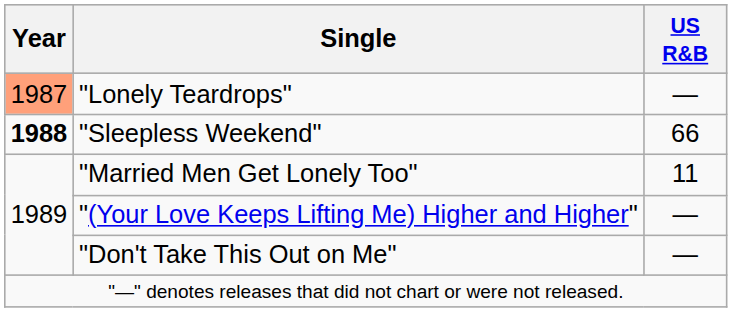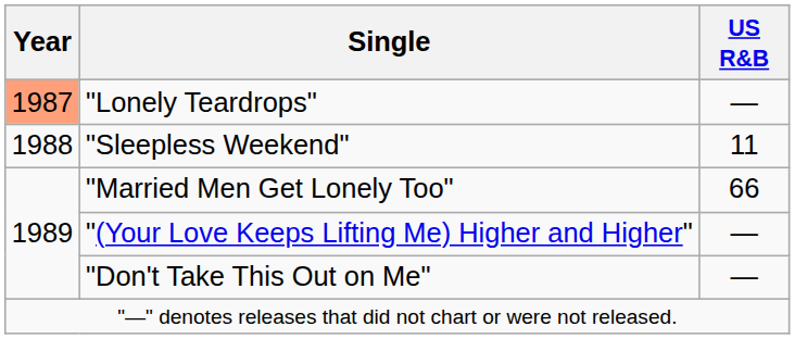"Sleepless Weekend" | Year: bold -> normal
"Sleepless Weekend" | US R&B: 66 -> 11
"Married Men Get Lonely Too" | US R&B: 11 -> 66
